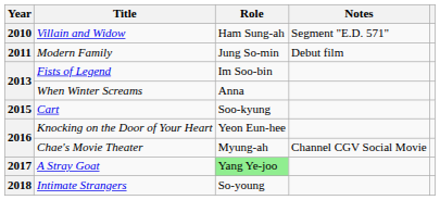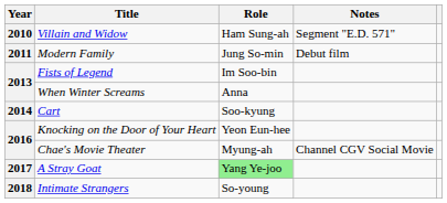Cart | Year: 2015 -> 2014
